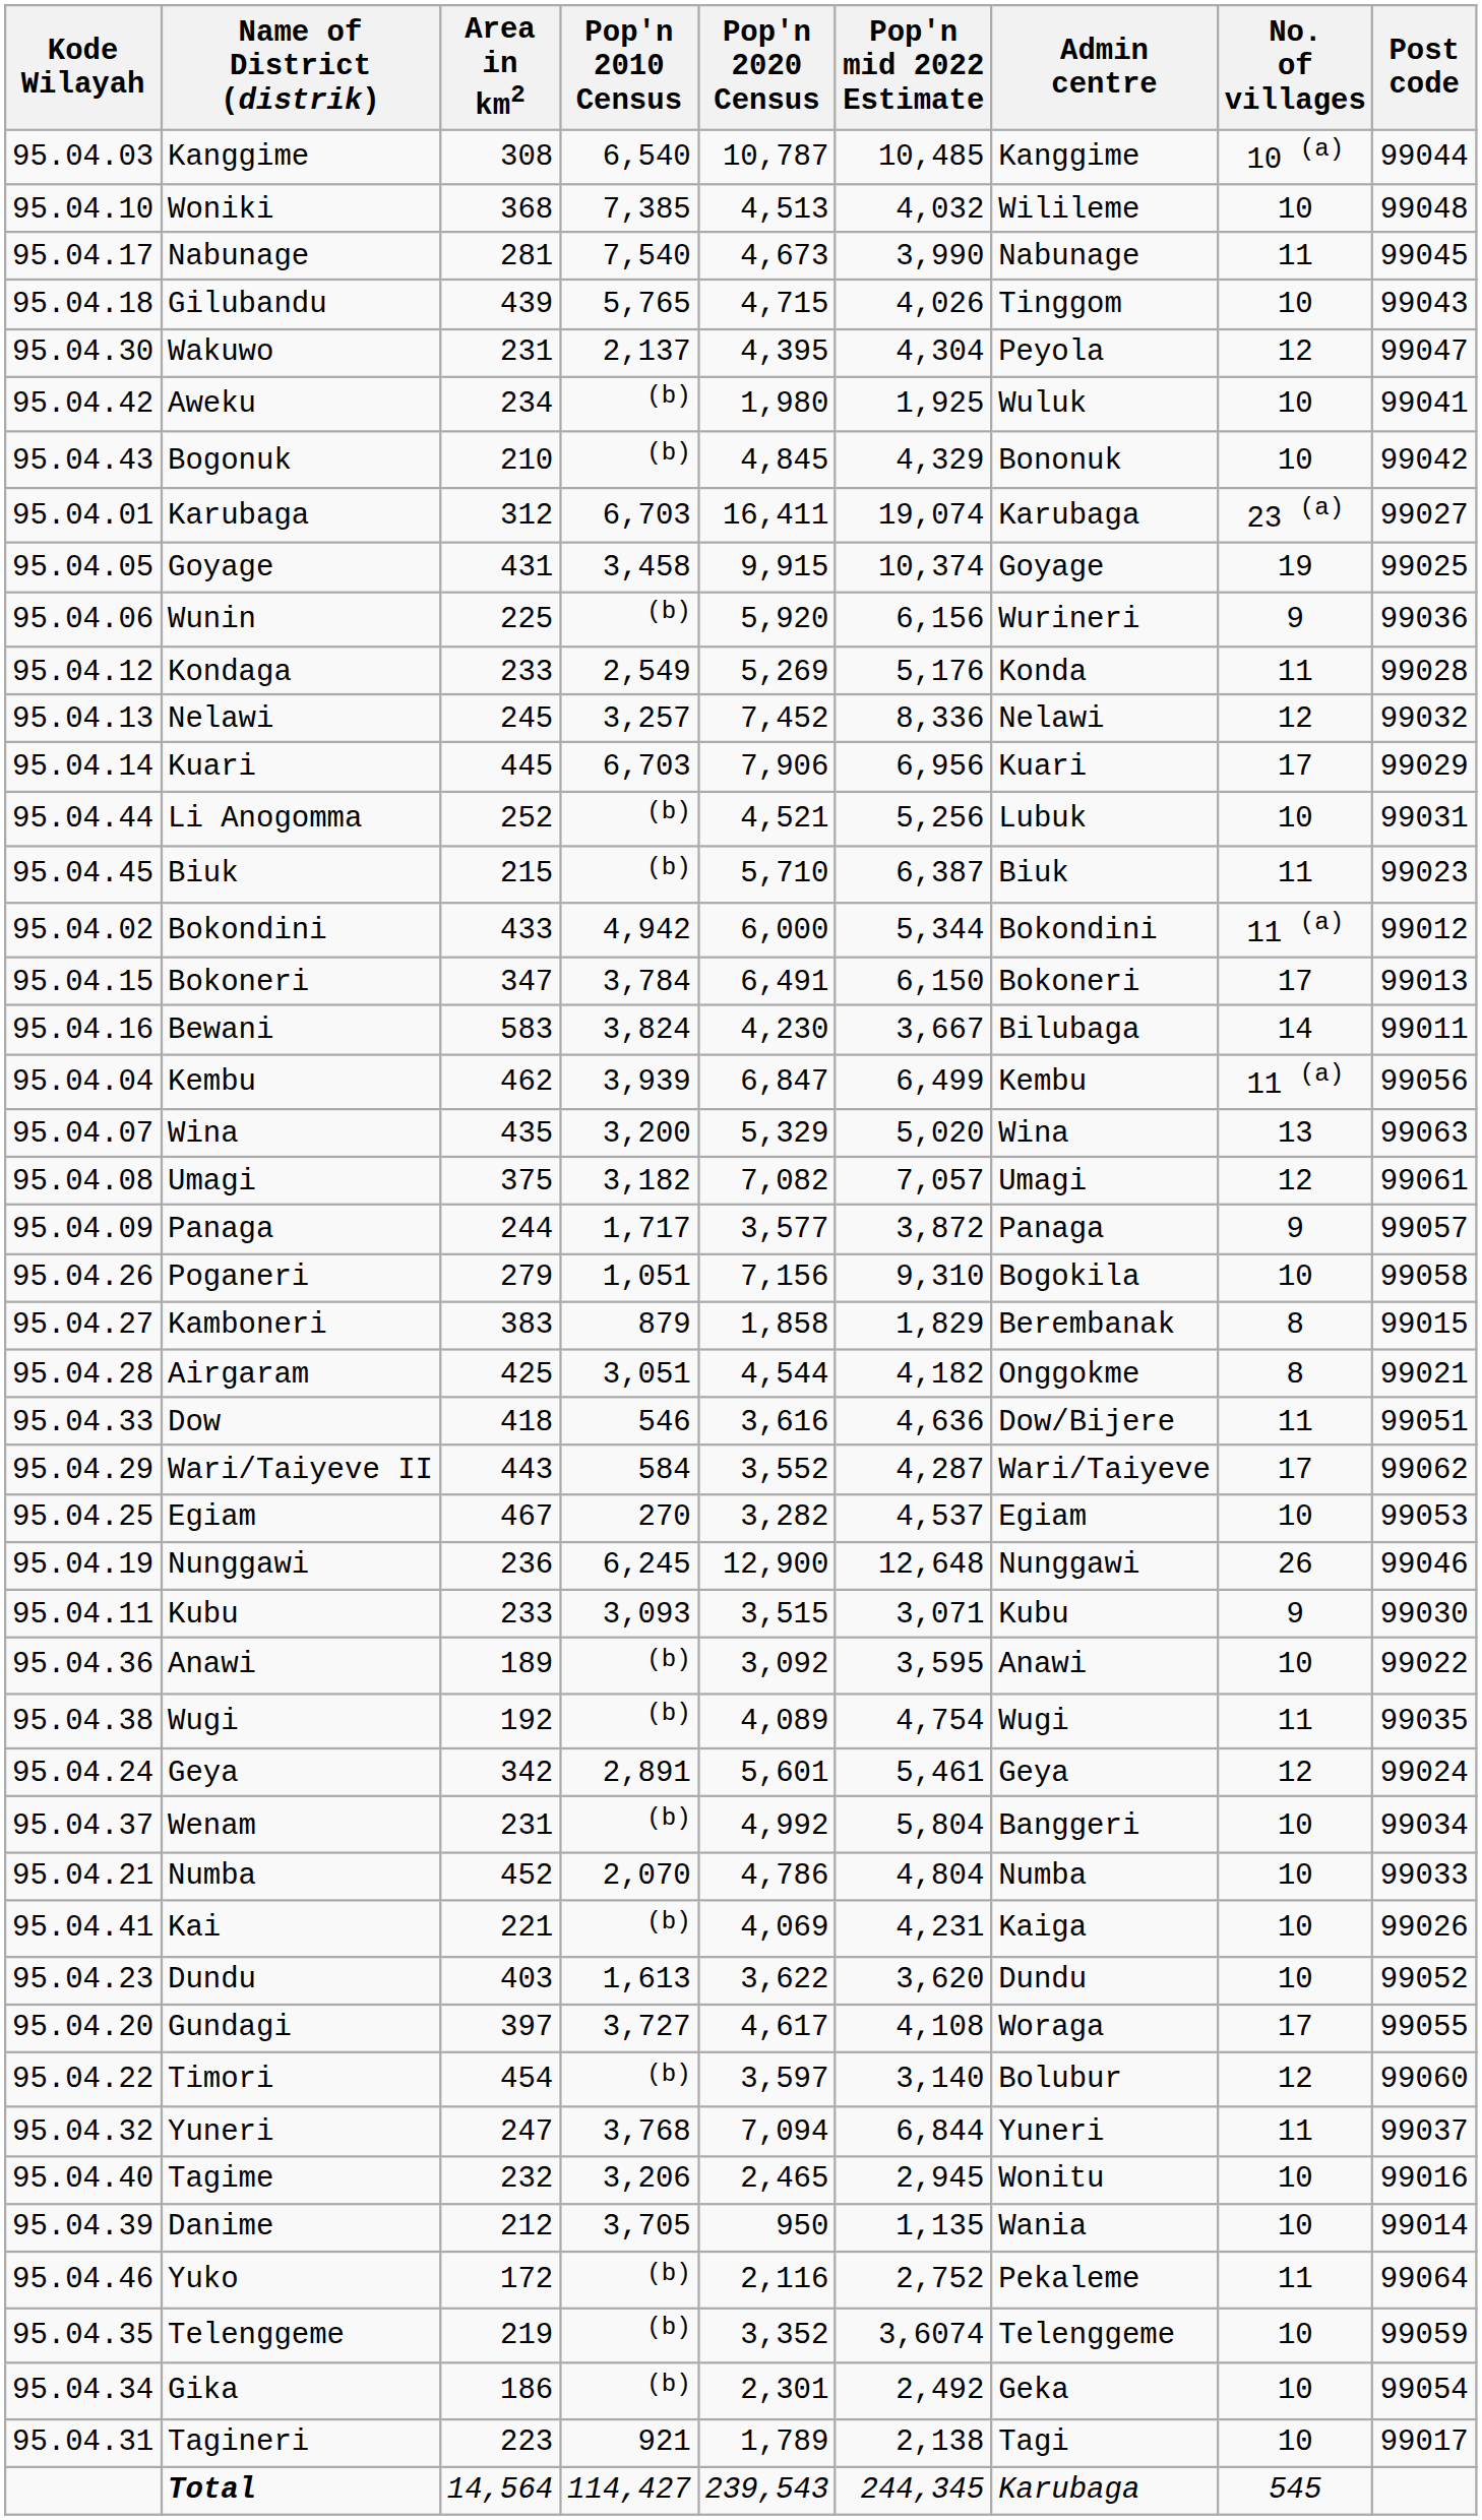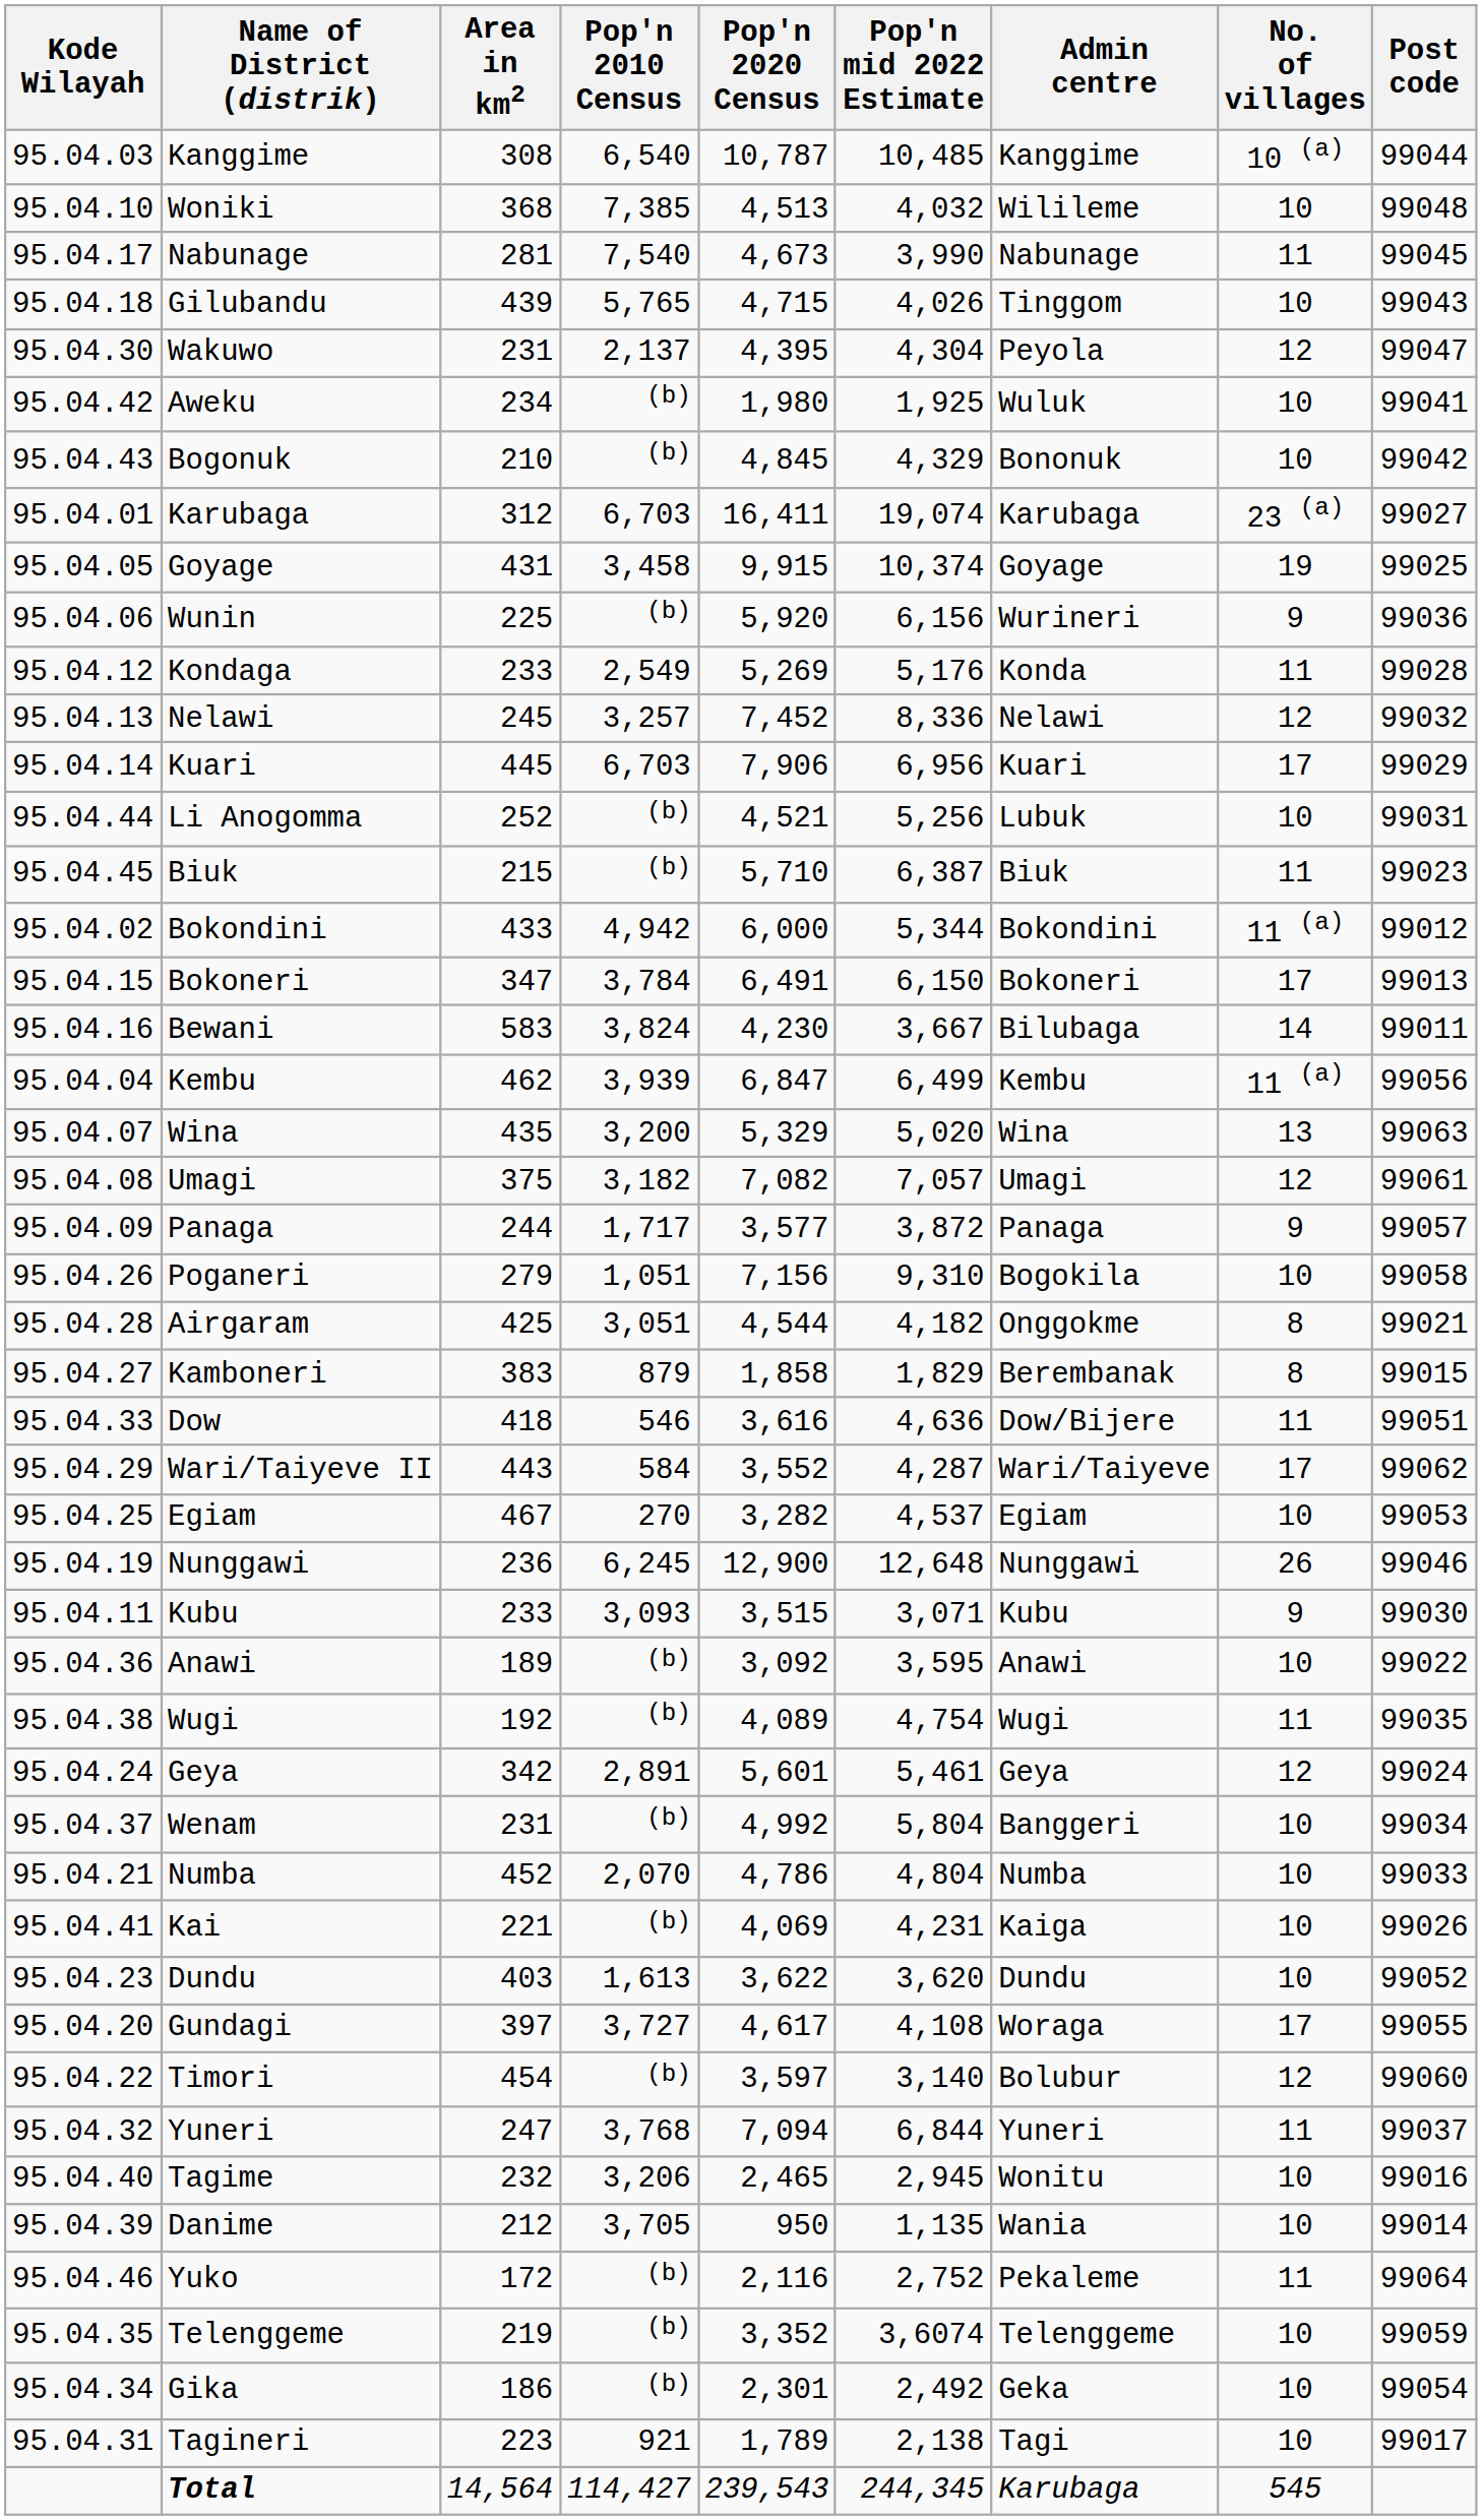rows swapped: Kamboneri <-> Airgaram
